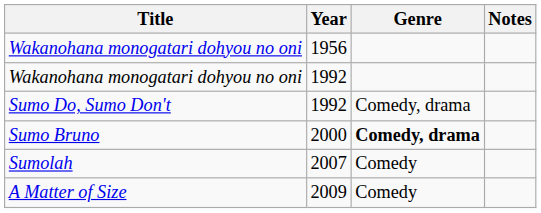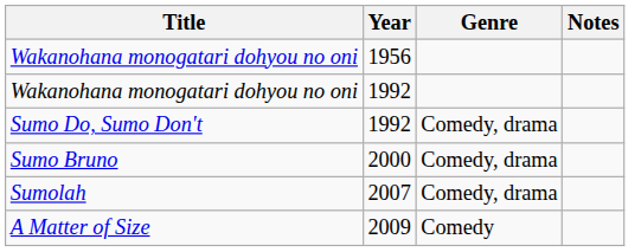Sumo Bruno | Genre: bold -> normal
Sumolah | Genre: Comedy -> Comedy, drama
